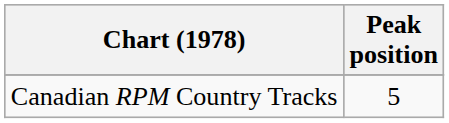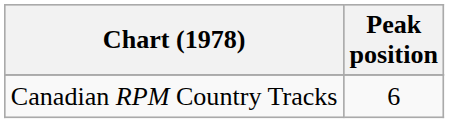Canadian RPM Country Tracks | Peak position: 5 -> 6
